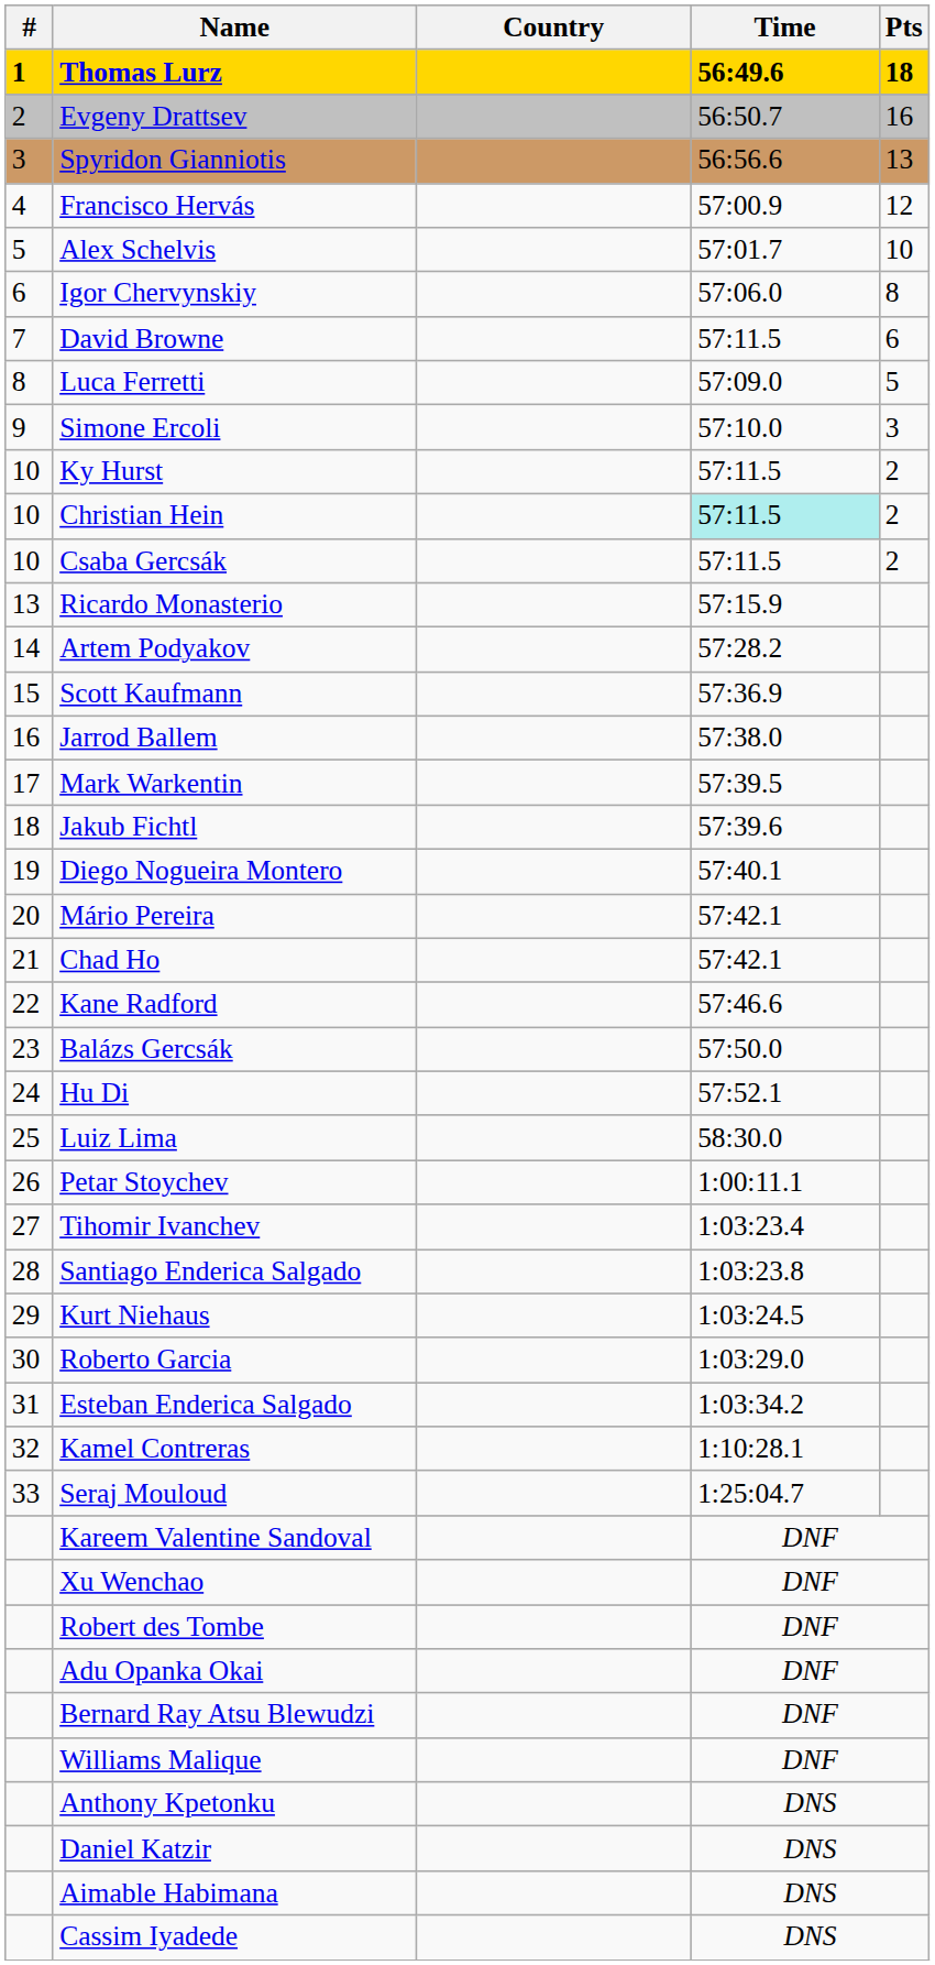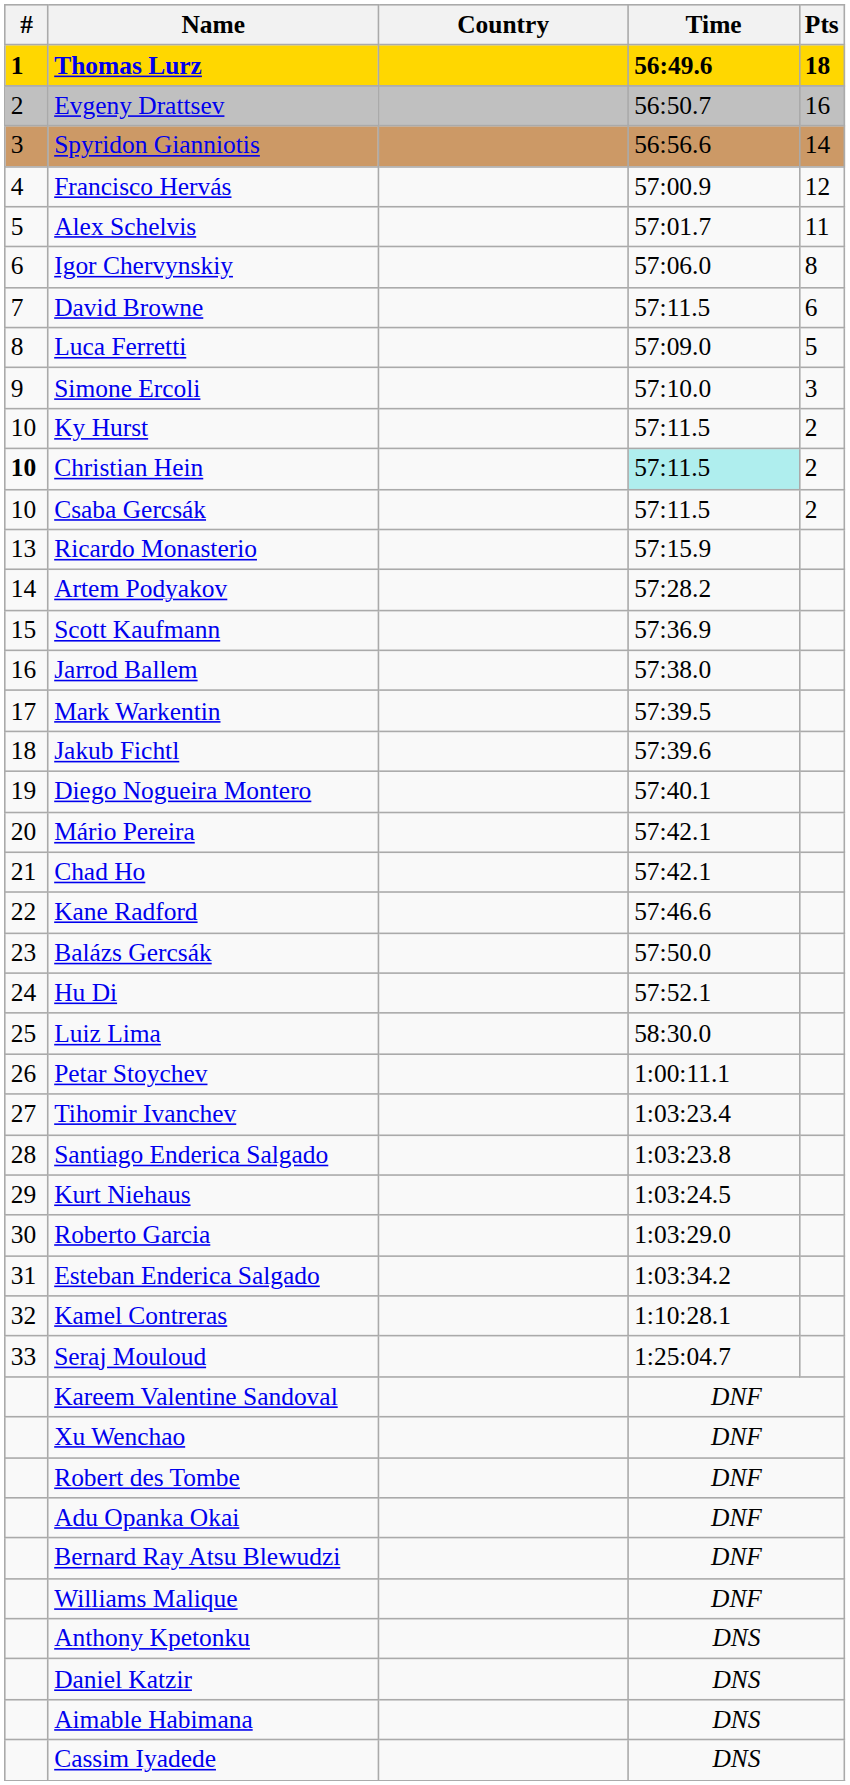Spyridon Gianniotis | Pts: 13 -> 14
Alex Schelvis | Pts: 10 -> 11
Christian Hein | #: normal -> bold
